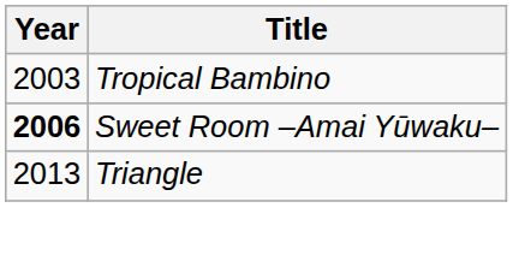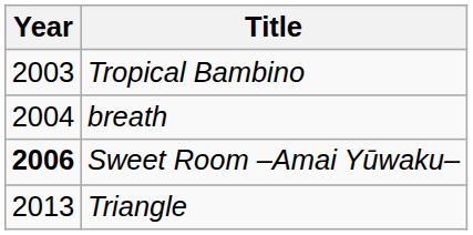+ row: 2004 | breath
